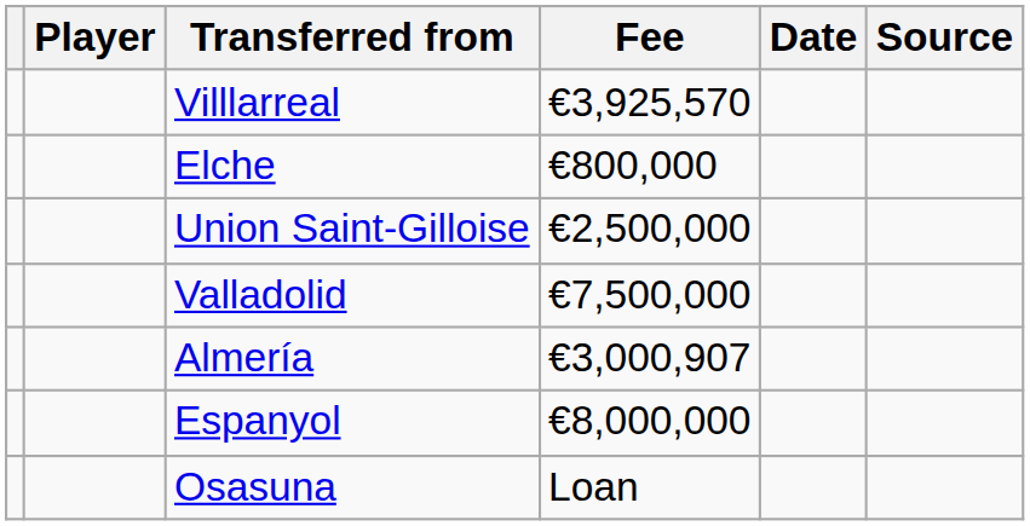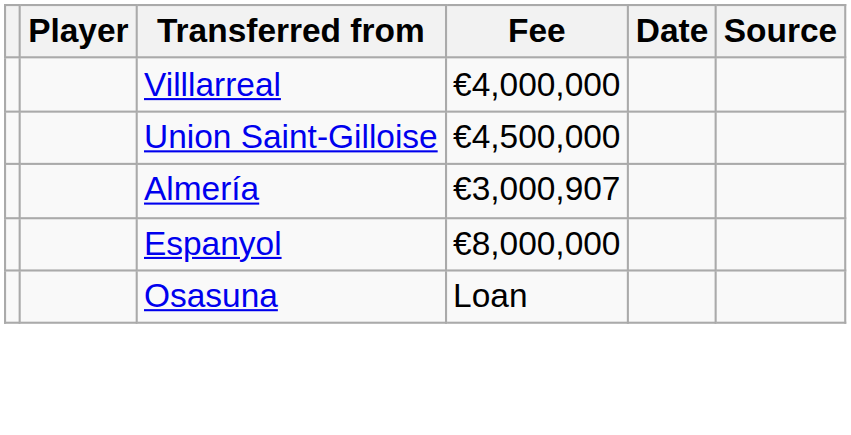Villlarreal | Fee: €3,925,570 -> €4,000,000
- row: Elche | €800,000
Union Saint-Gilloise | Fee: €2,500,000 -> €4,500,000
- row: Valladolid | €7,500,000
